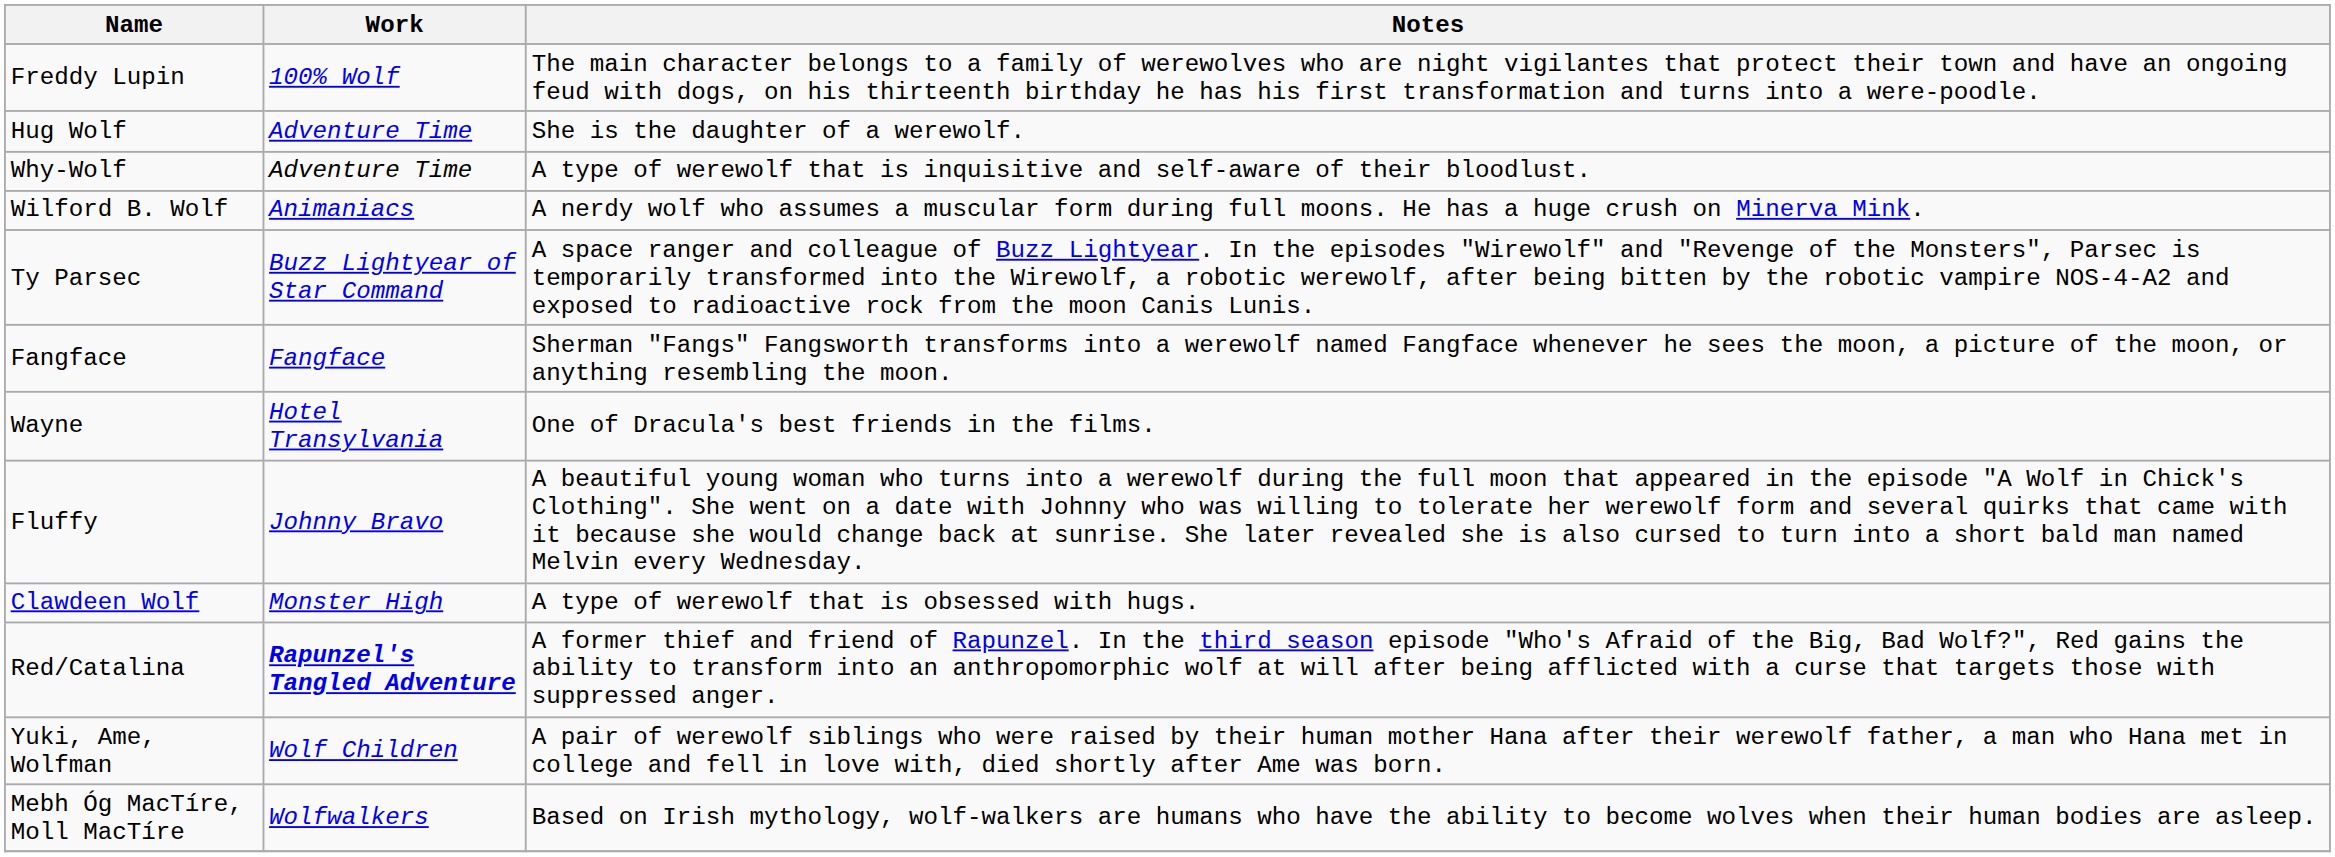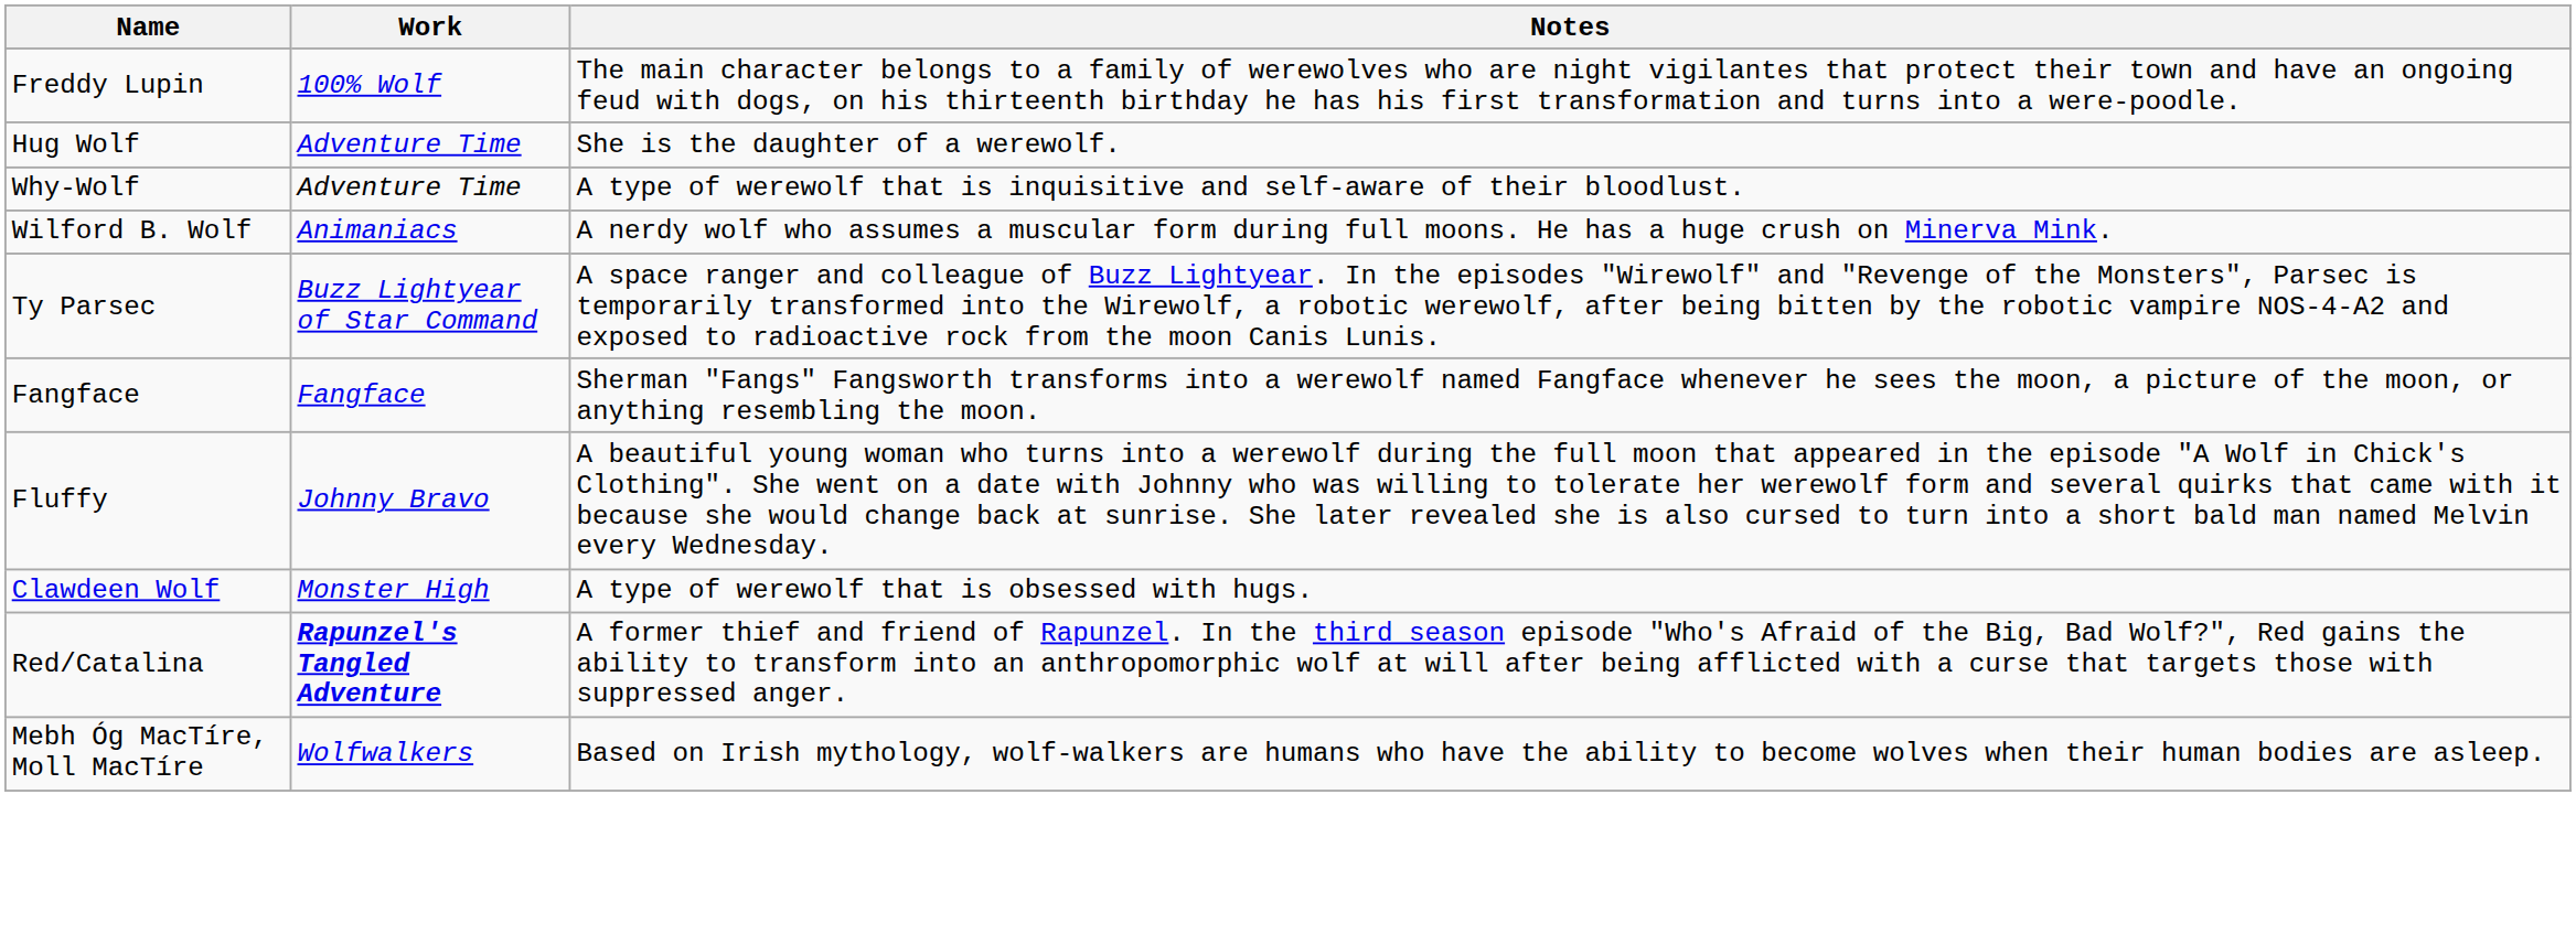- row: Wayne | Hotel Transylvania | One of Dracula's best friends in the films.
- row: Yuki, Ame, Wolfman | Wolf Children | A pair of werewolf siblings who were raised by their human mother Hana after their werewolf father, a man who Hana met in college and fell in love with, died shortly after Ame was born.
